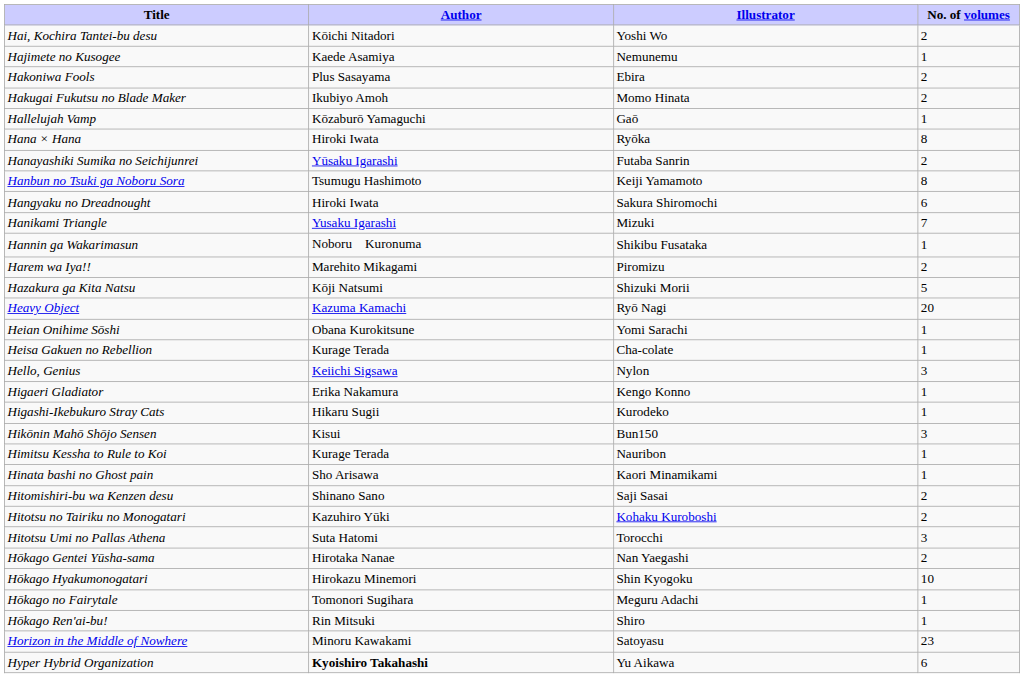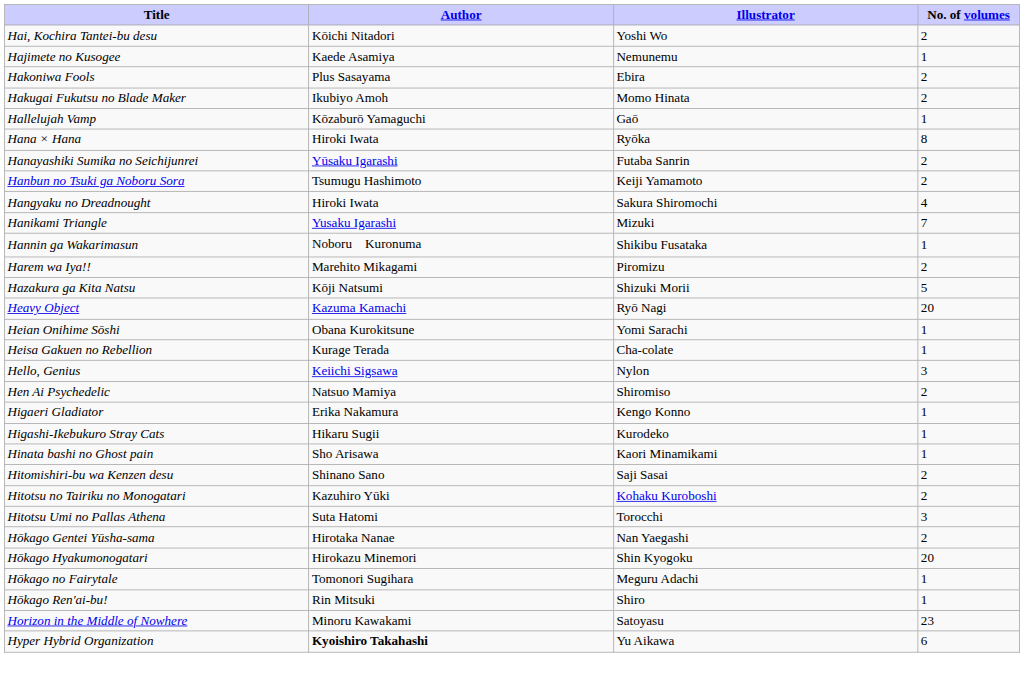Hanbun no Tsuki ga Noboru Sora | No. of volumes: 8 -> 2
Hangyaku no Dreadnought | No. of volumes: 6 -> 4
+ row: Hen Ai Psychedelic | Natsuo Mamiya | Shiromiso | 2
- row: Hikōnin Mahō Shōjo Sensen | Kisui | Bun150 | 3
- row: Himitsu Kessha to Rule to Koi | Kurage Terada | Nauribon | 1
Hōkago Hyakumonogatari | No. of volumes: 10 -> 20
